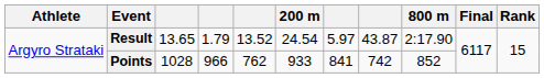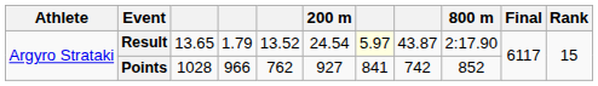Result | column 7: no background -> lightyellow background
Points | 200 m: 933 -> 927
